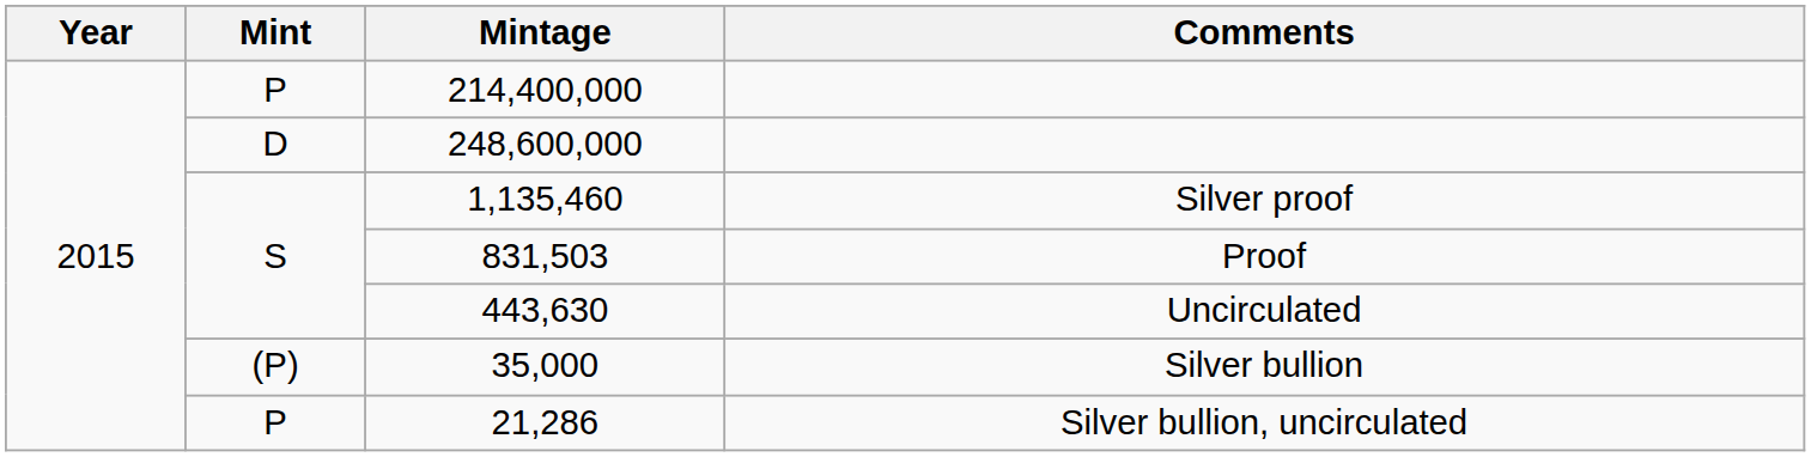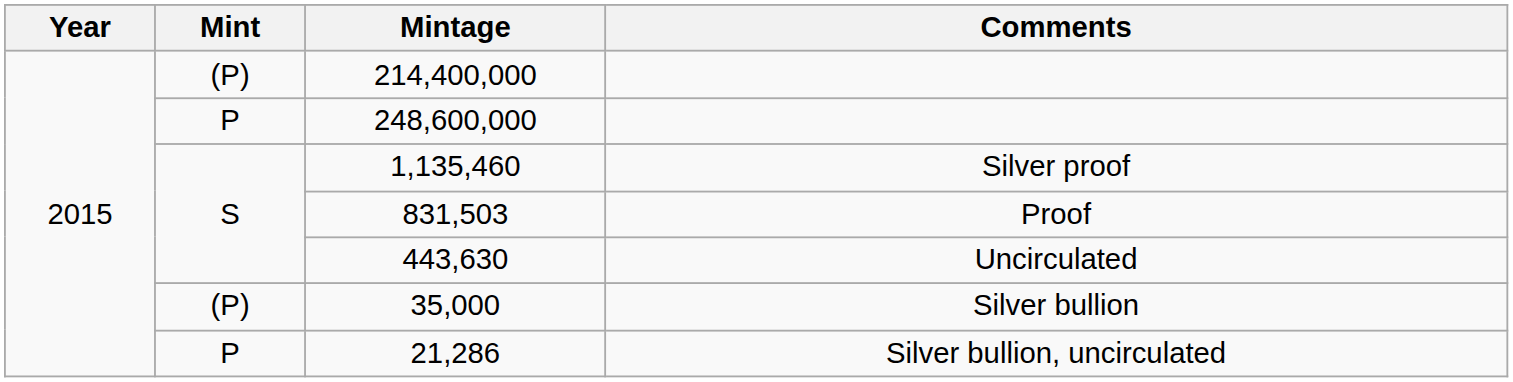214,400,000 | Mint: P -> (P)
248,600,000 | Mint: D -> P
